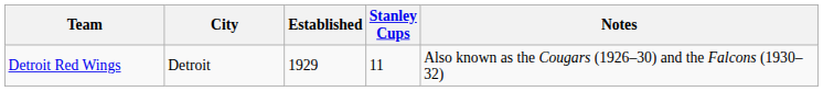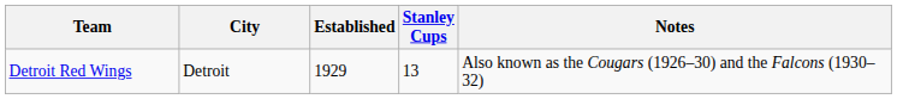Detroit Red Wings | Stanley Cups: 11 -> 13
